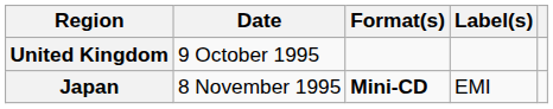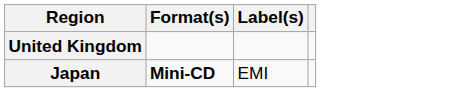- column: Date | 9 October 1995 | 8 November 1995
